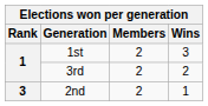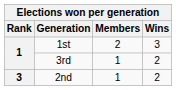3rd | Members: 2 -> 1
2nd | Members: 2 -> 1
2nd | Wins: 1 -> 2
